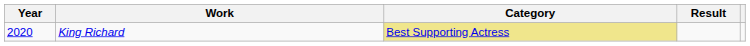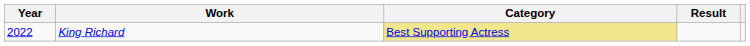King Richard | Year: 2020 -> 2022
